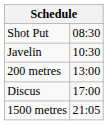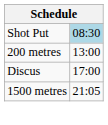Shot Put | column 2: no background -> lightblue background
- row: Javelin | 10:30
